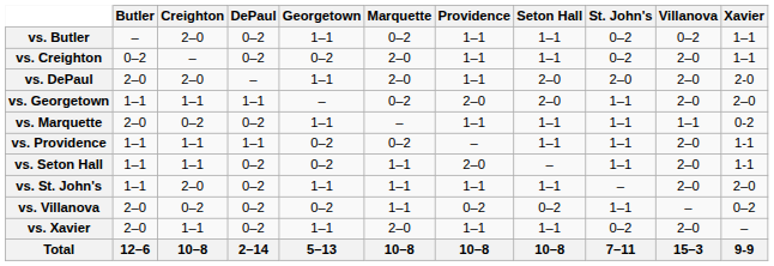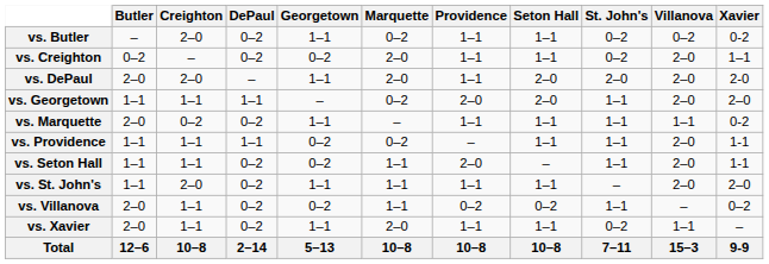vs. Butler | Xavier: 1–1 -> 0-2
vs. Villanova | Creighton: 0–2 -> 1–1
vs. Xavier | Villanova: 2–0 -> 1–1
